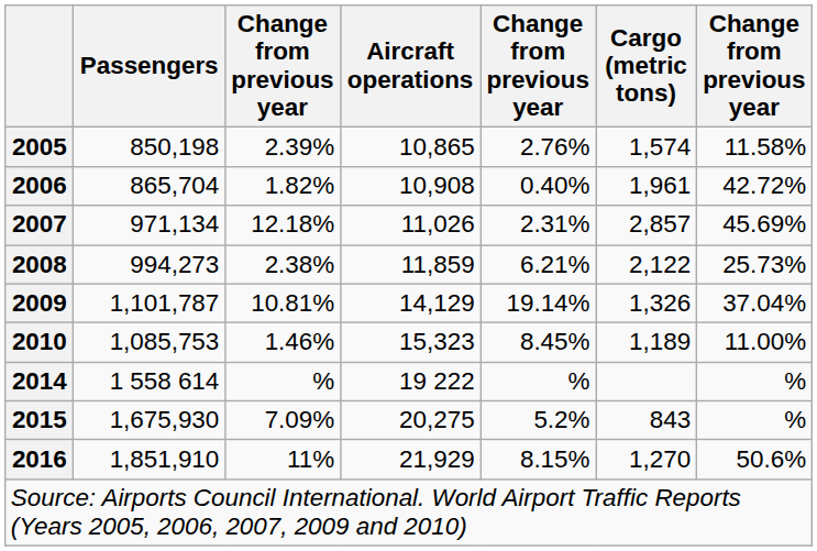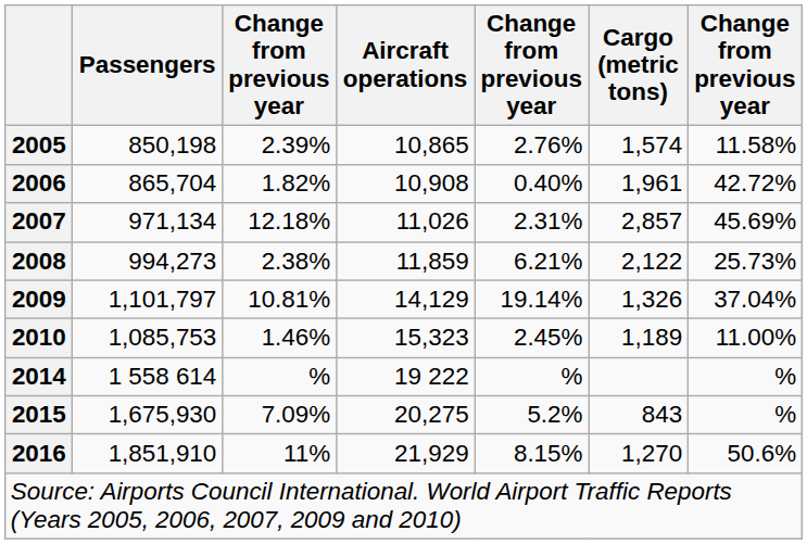2009 | Passengers: 1,101,787 -> 1,101,797
2010 | column 5: 8.45% -> 2.45%
